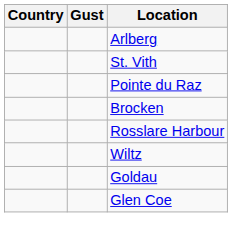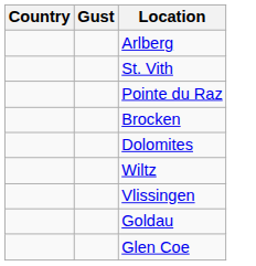- row: Rosslare Harbour
+ row: Dolomites
+ row: Vlissingen
